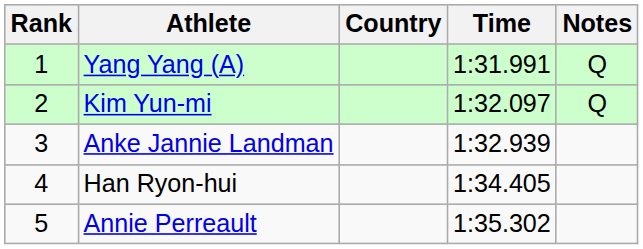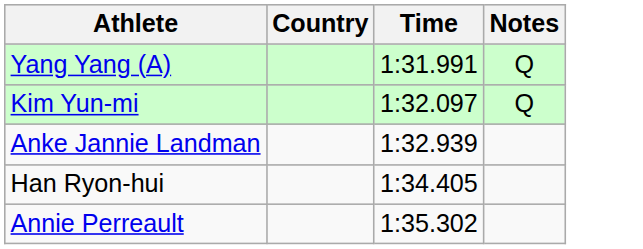- column: Rank | 1 | 2 | 3 | 4 | 5
